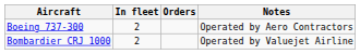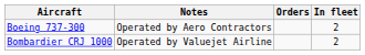columns swapped: In fleet <-> Notes
